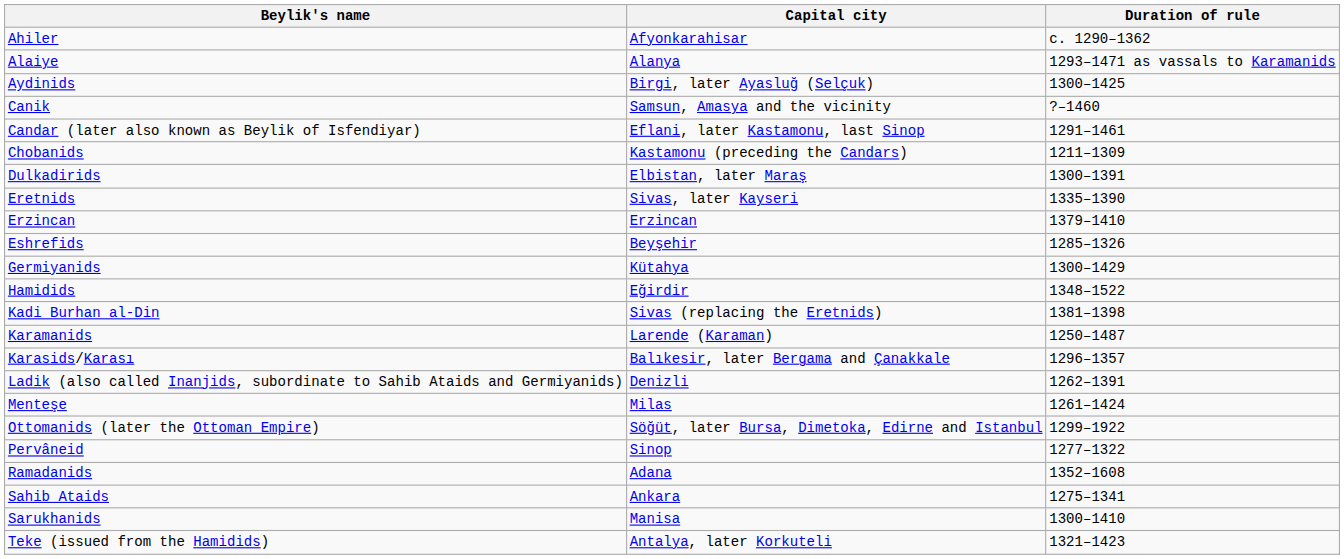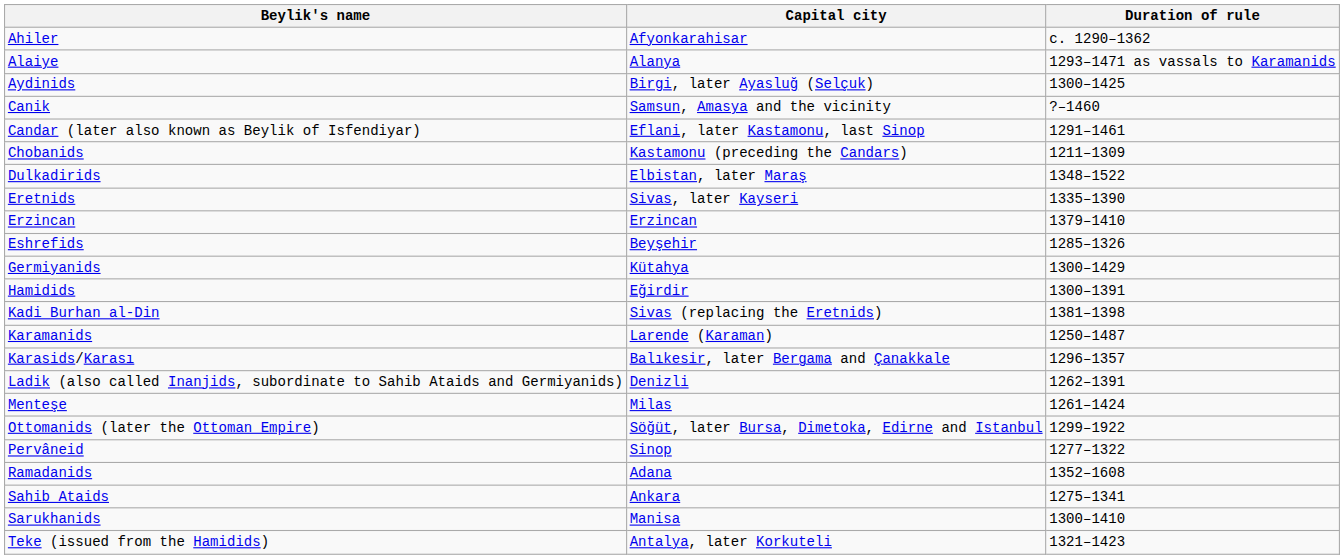Dulkadirids | Duration of rule: 1300–1391 -> 1348–1522
Hamidids | Duration of rule: 1348–1522 -> 1300–1391
